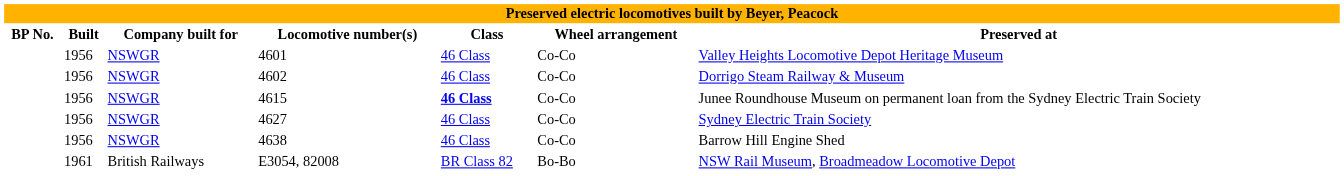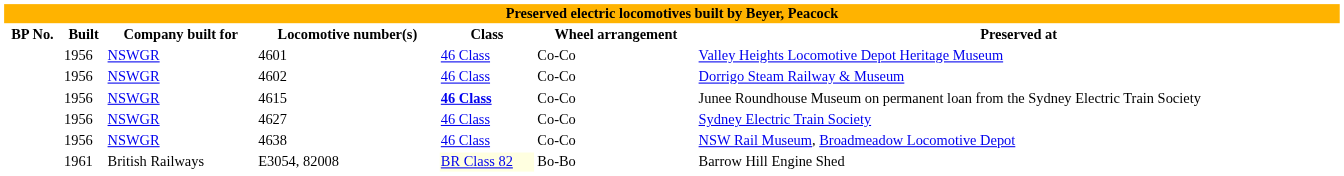4638 | Preserved at: Barrow Hill Engine Shed -> NSW Rail Museum, Broadmeadow Locomotive Depot
E3054, 82008 | Class: no background -> lightyellow background
E3054, 82008 | Preserved at: NSW Rail Museum, Broadmeadow Locomotive Depot -> Barrow Hill Engine Shed
